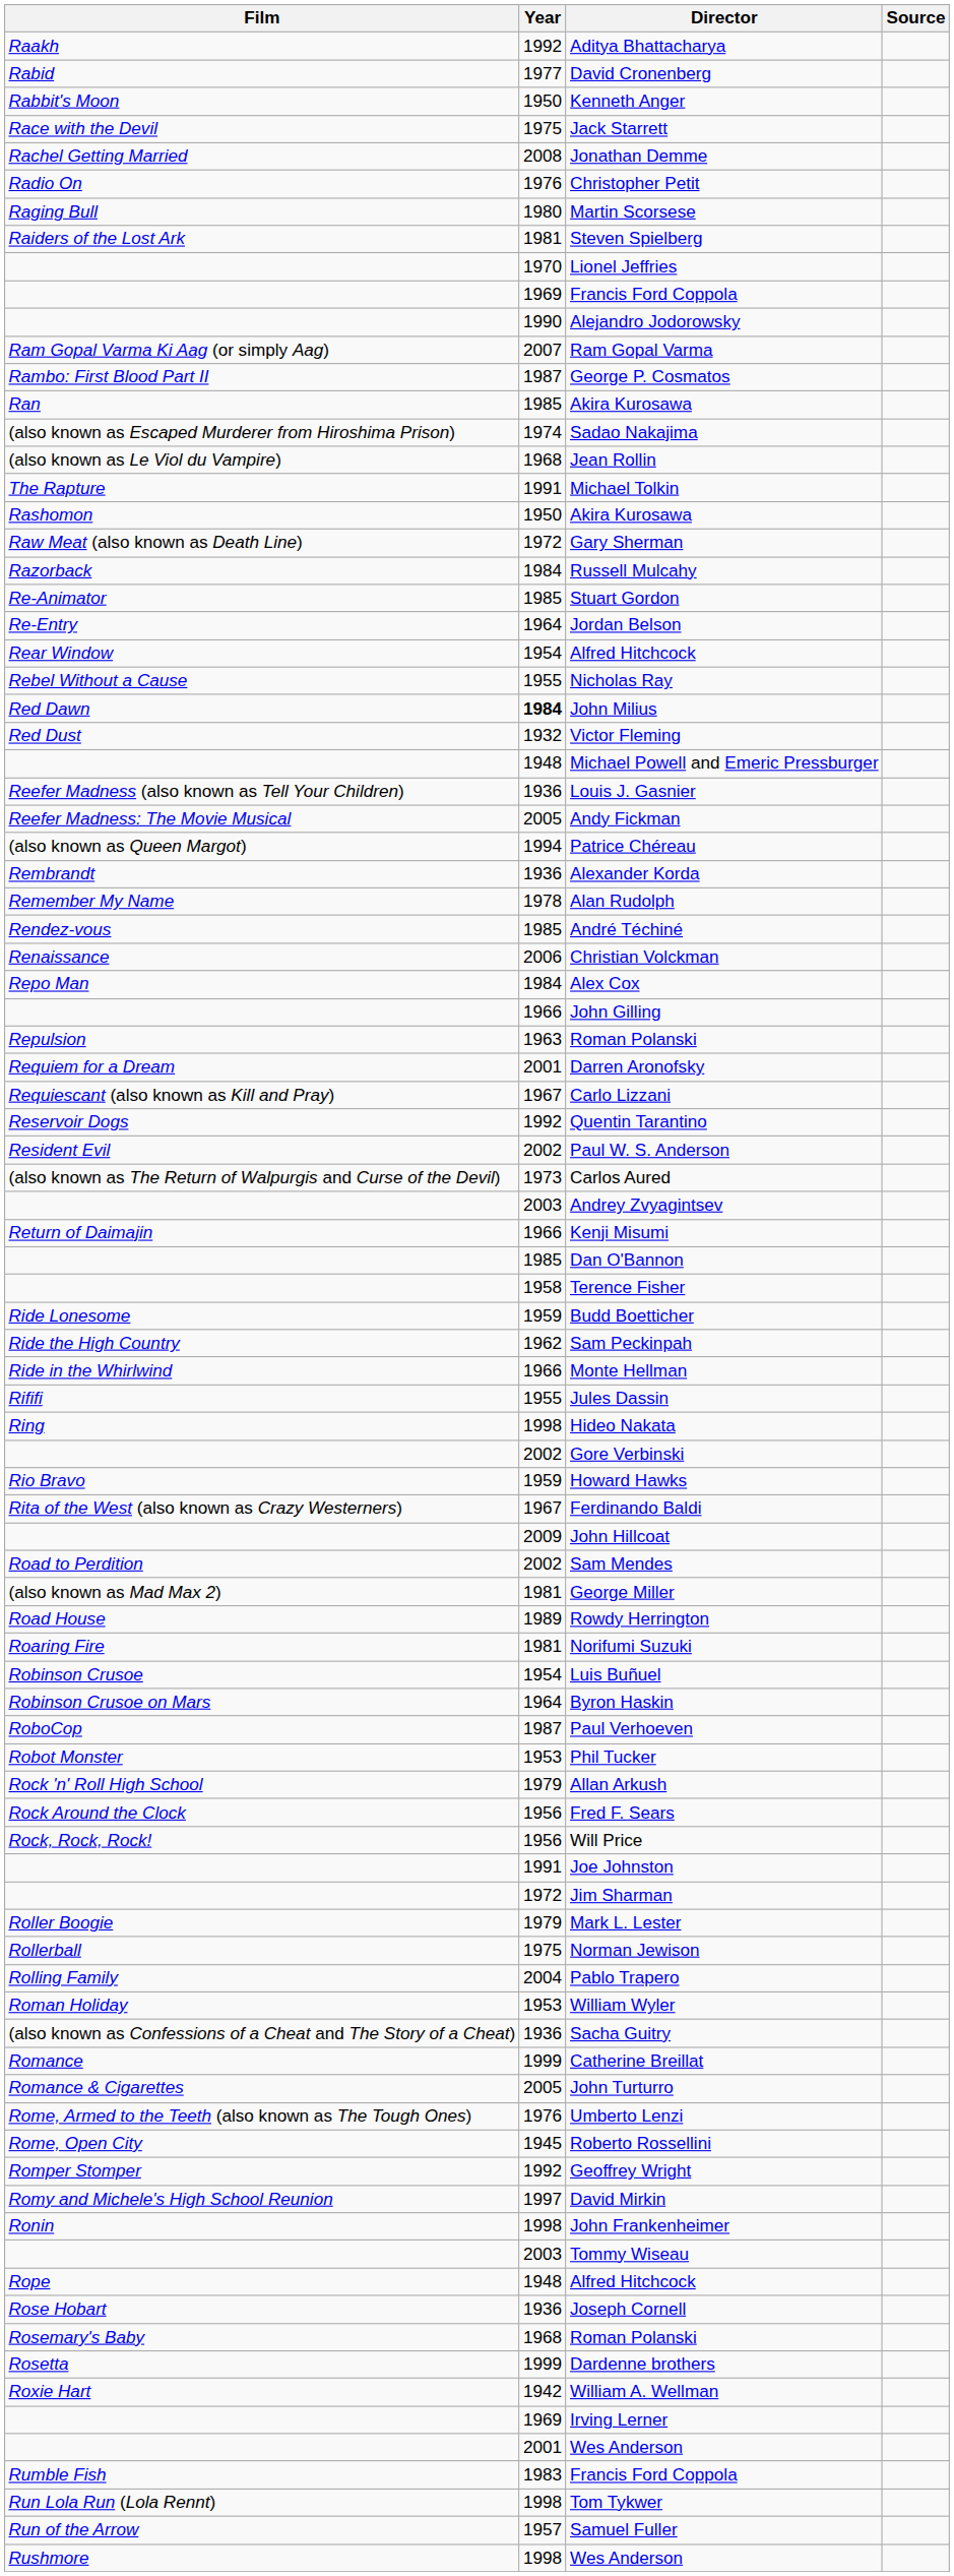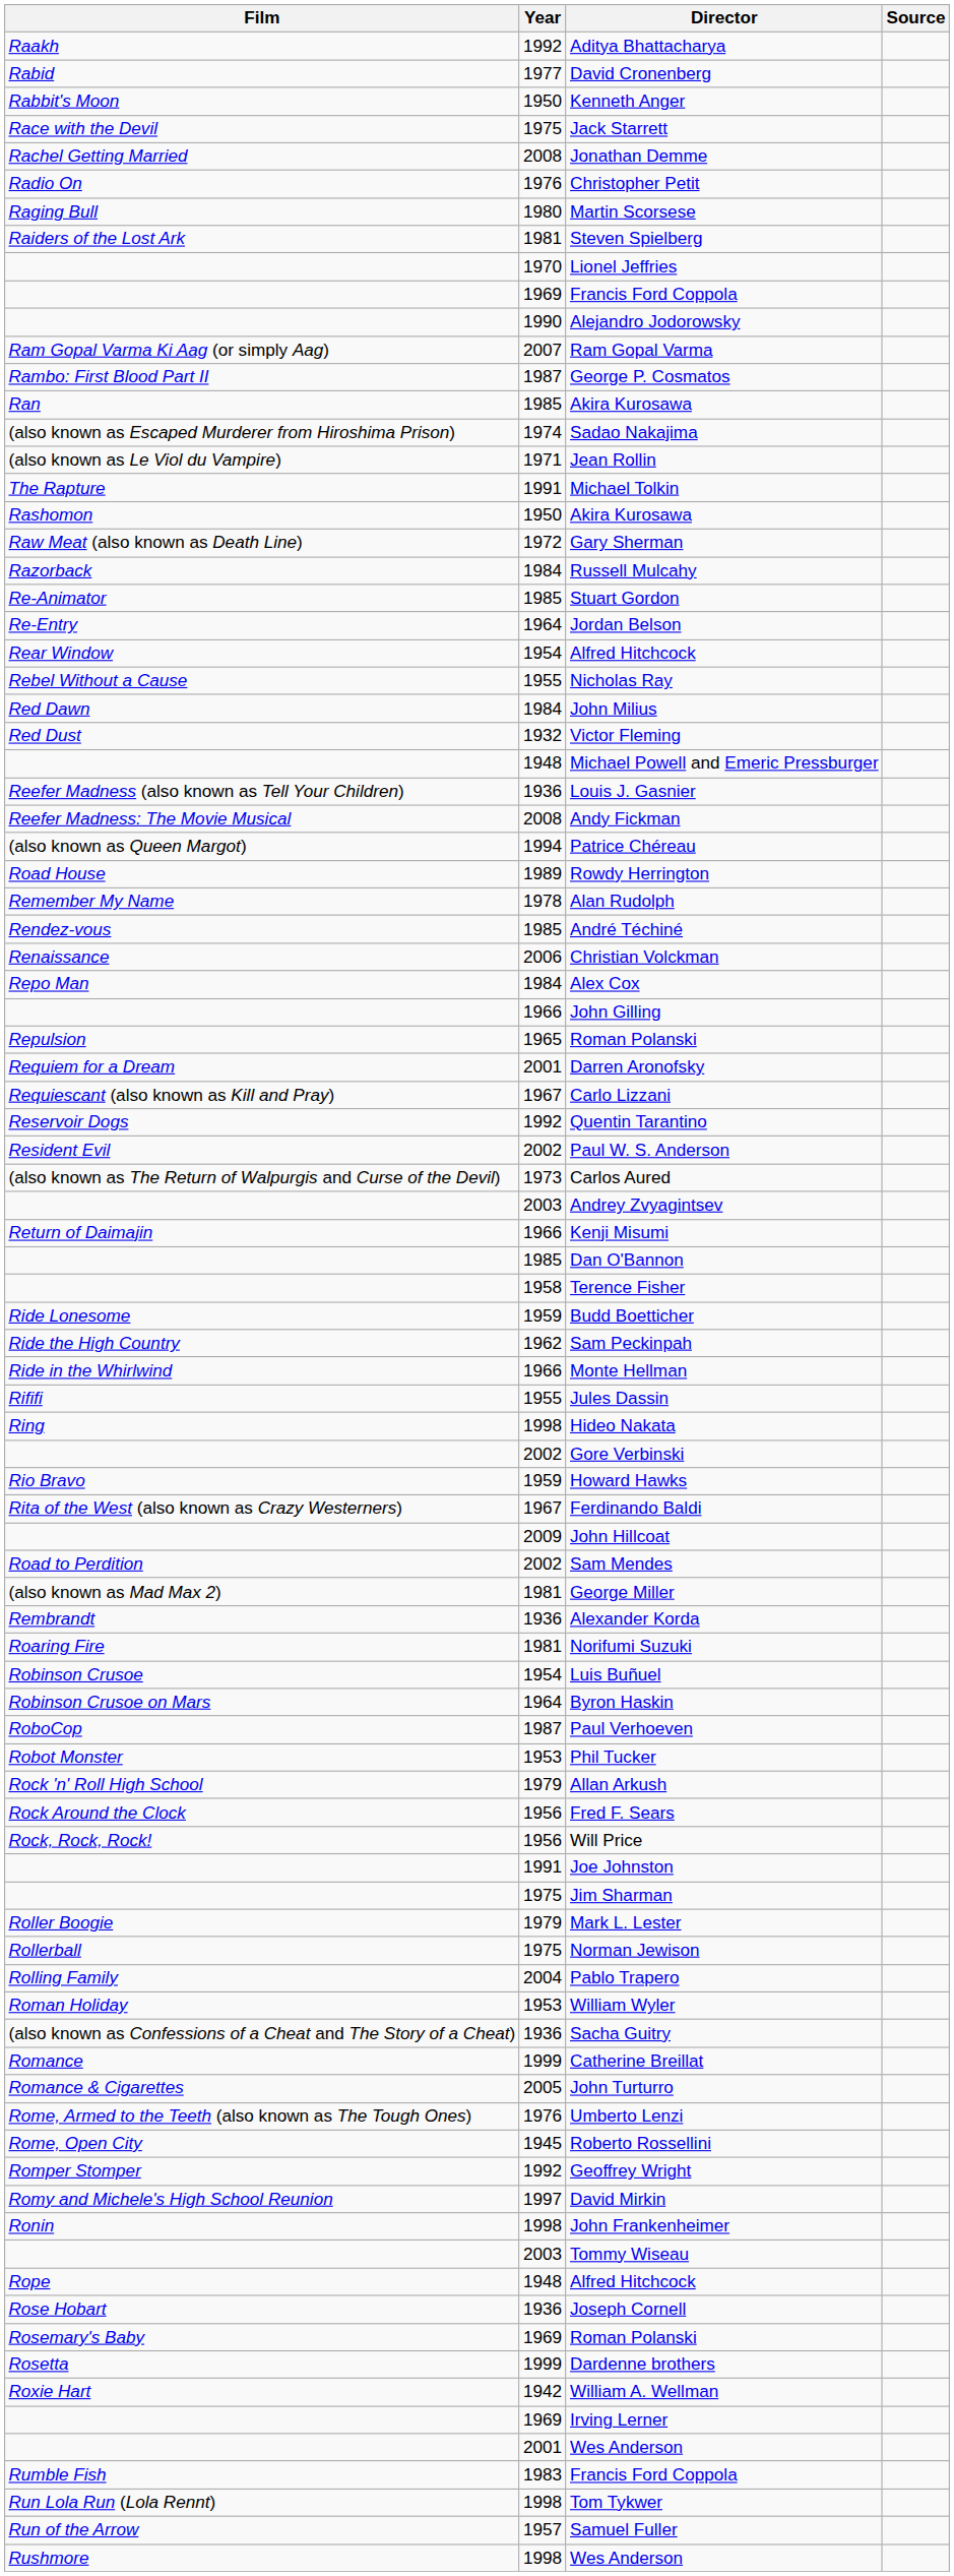Jean Rollin | Year: 1968 -> 1971
John Milius | Year: bold -> normal
Andy Fickman | Year: 2005 -> 2008
rows swapped: Alexander Korda <-> Rowdy Herrington
Repulsion / Roman Polanski | Year: 1963 -> 1965
Jim Sharman | Year: 1972 -> 1975
Rosemary's Baby / Roman Polanski | Year: 1968 -> 1969
